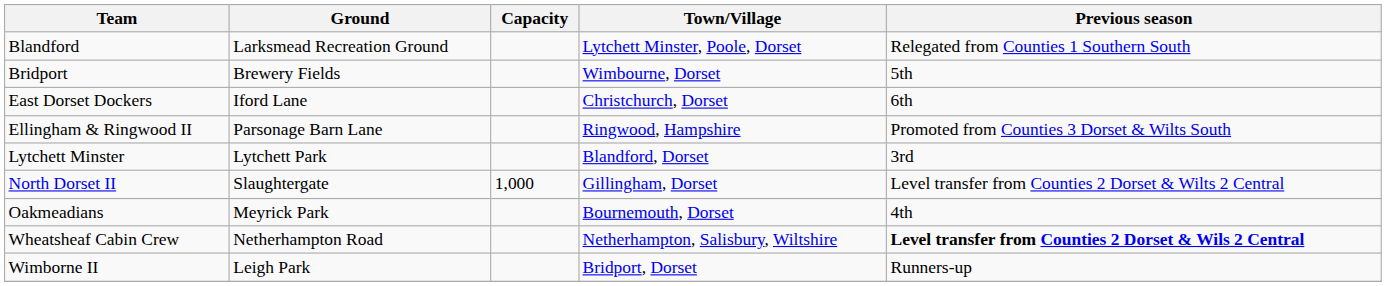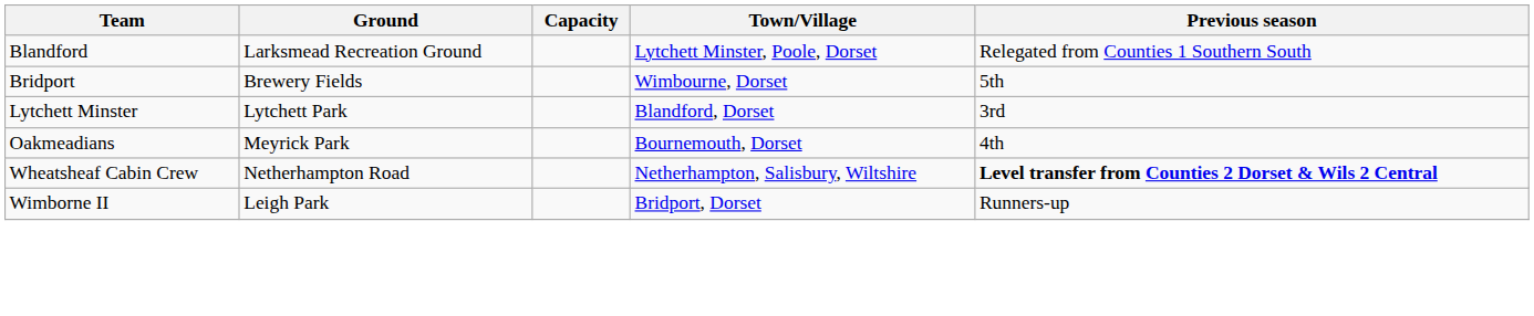- row: East Dorset Dockers | Iford Lane | Christchurch, Dorset | 6th
- row: Ellingham & Ringwood II | Parsonage Barn Lane | Ringwood, Hampshire | Promoted from Counties 3 Dorset & Wilts South
- row: North Dorset II | Slaughtergate | 1,000 | Gillingham, Dorset | Level transfer from Counties 2 Dorset & Wilts 2 Central
